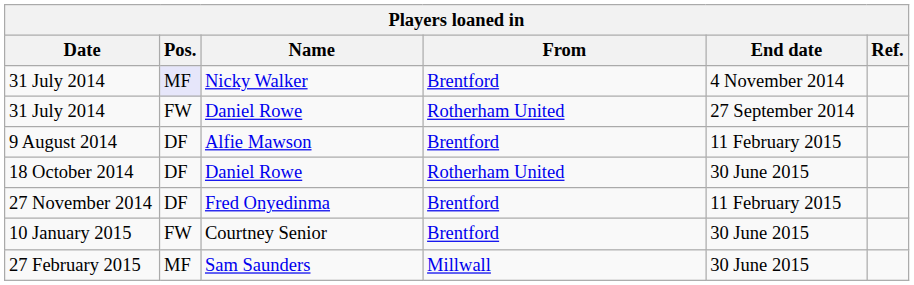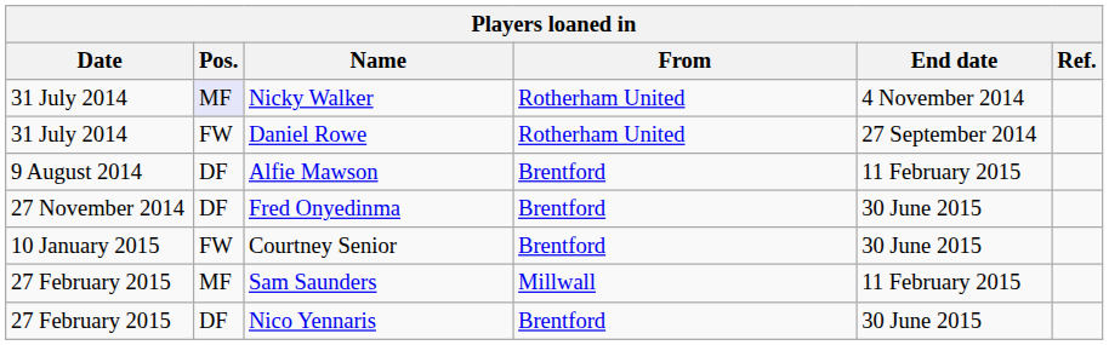Nicky Walker | From: Brentford -> Rotherham United
- row: 18 October 2014 | DF | Daniel Rowe | Rotherham United | 30 June 2015
Fred Onyedinma | End date: 11 February 2015 -> 30 June 2015
Sam Saunders | End date: 30 June 2015 -> 11 February 2015
+ row: 27 February 2015 | DF | Nico Yennaris | Brentford | 30 June 2015
